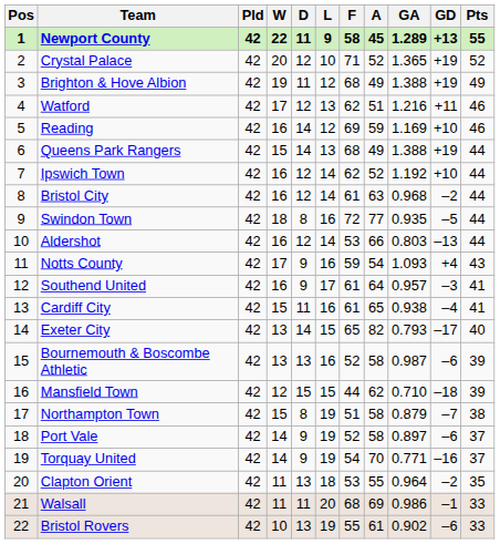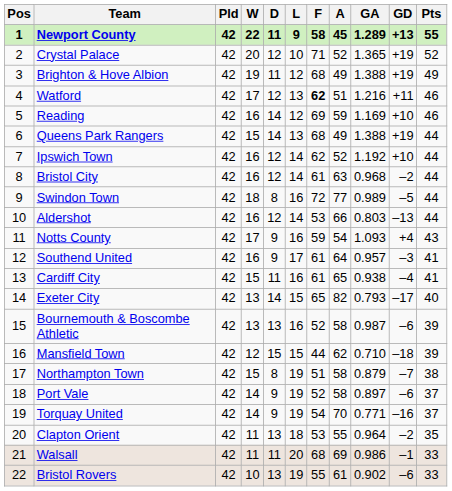Watford | F: normal -> bold
Swindon Town | GA: 0.935 -> 0.989
